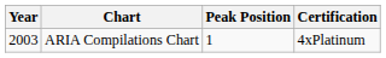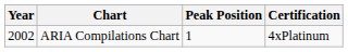ARIA Compilations Chart | Year: 2003 -> 2002
